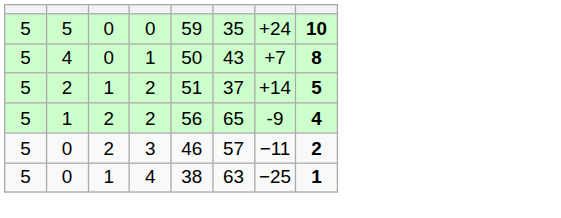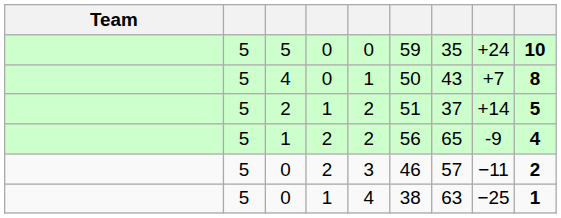+ column: Team
